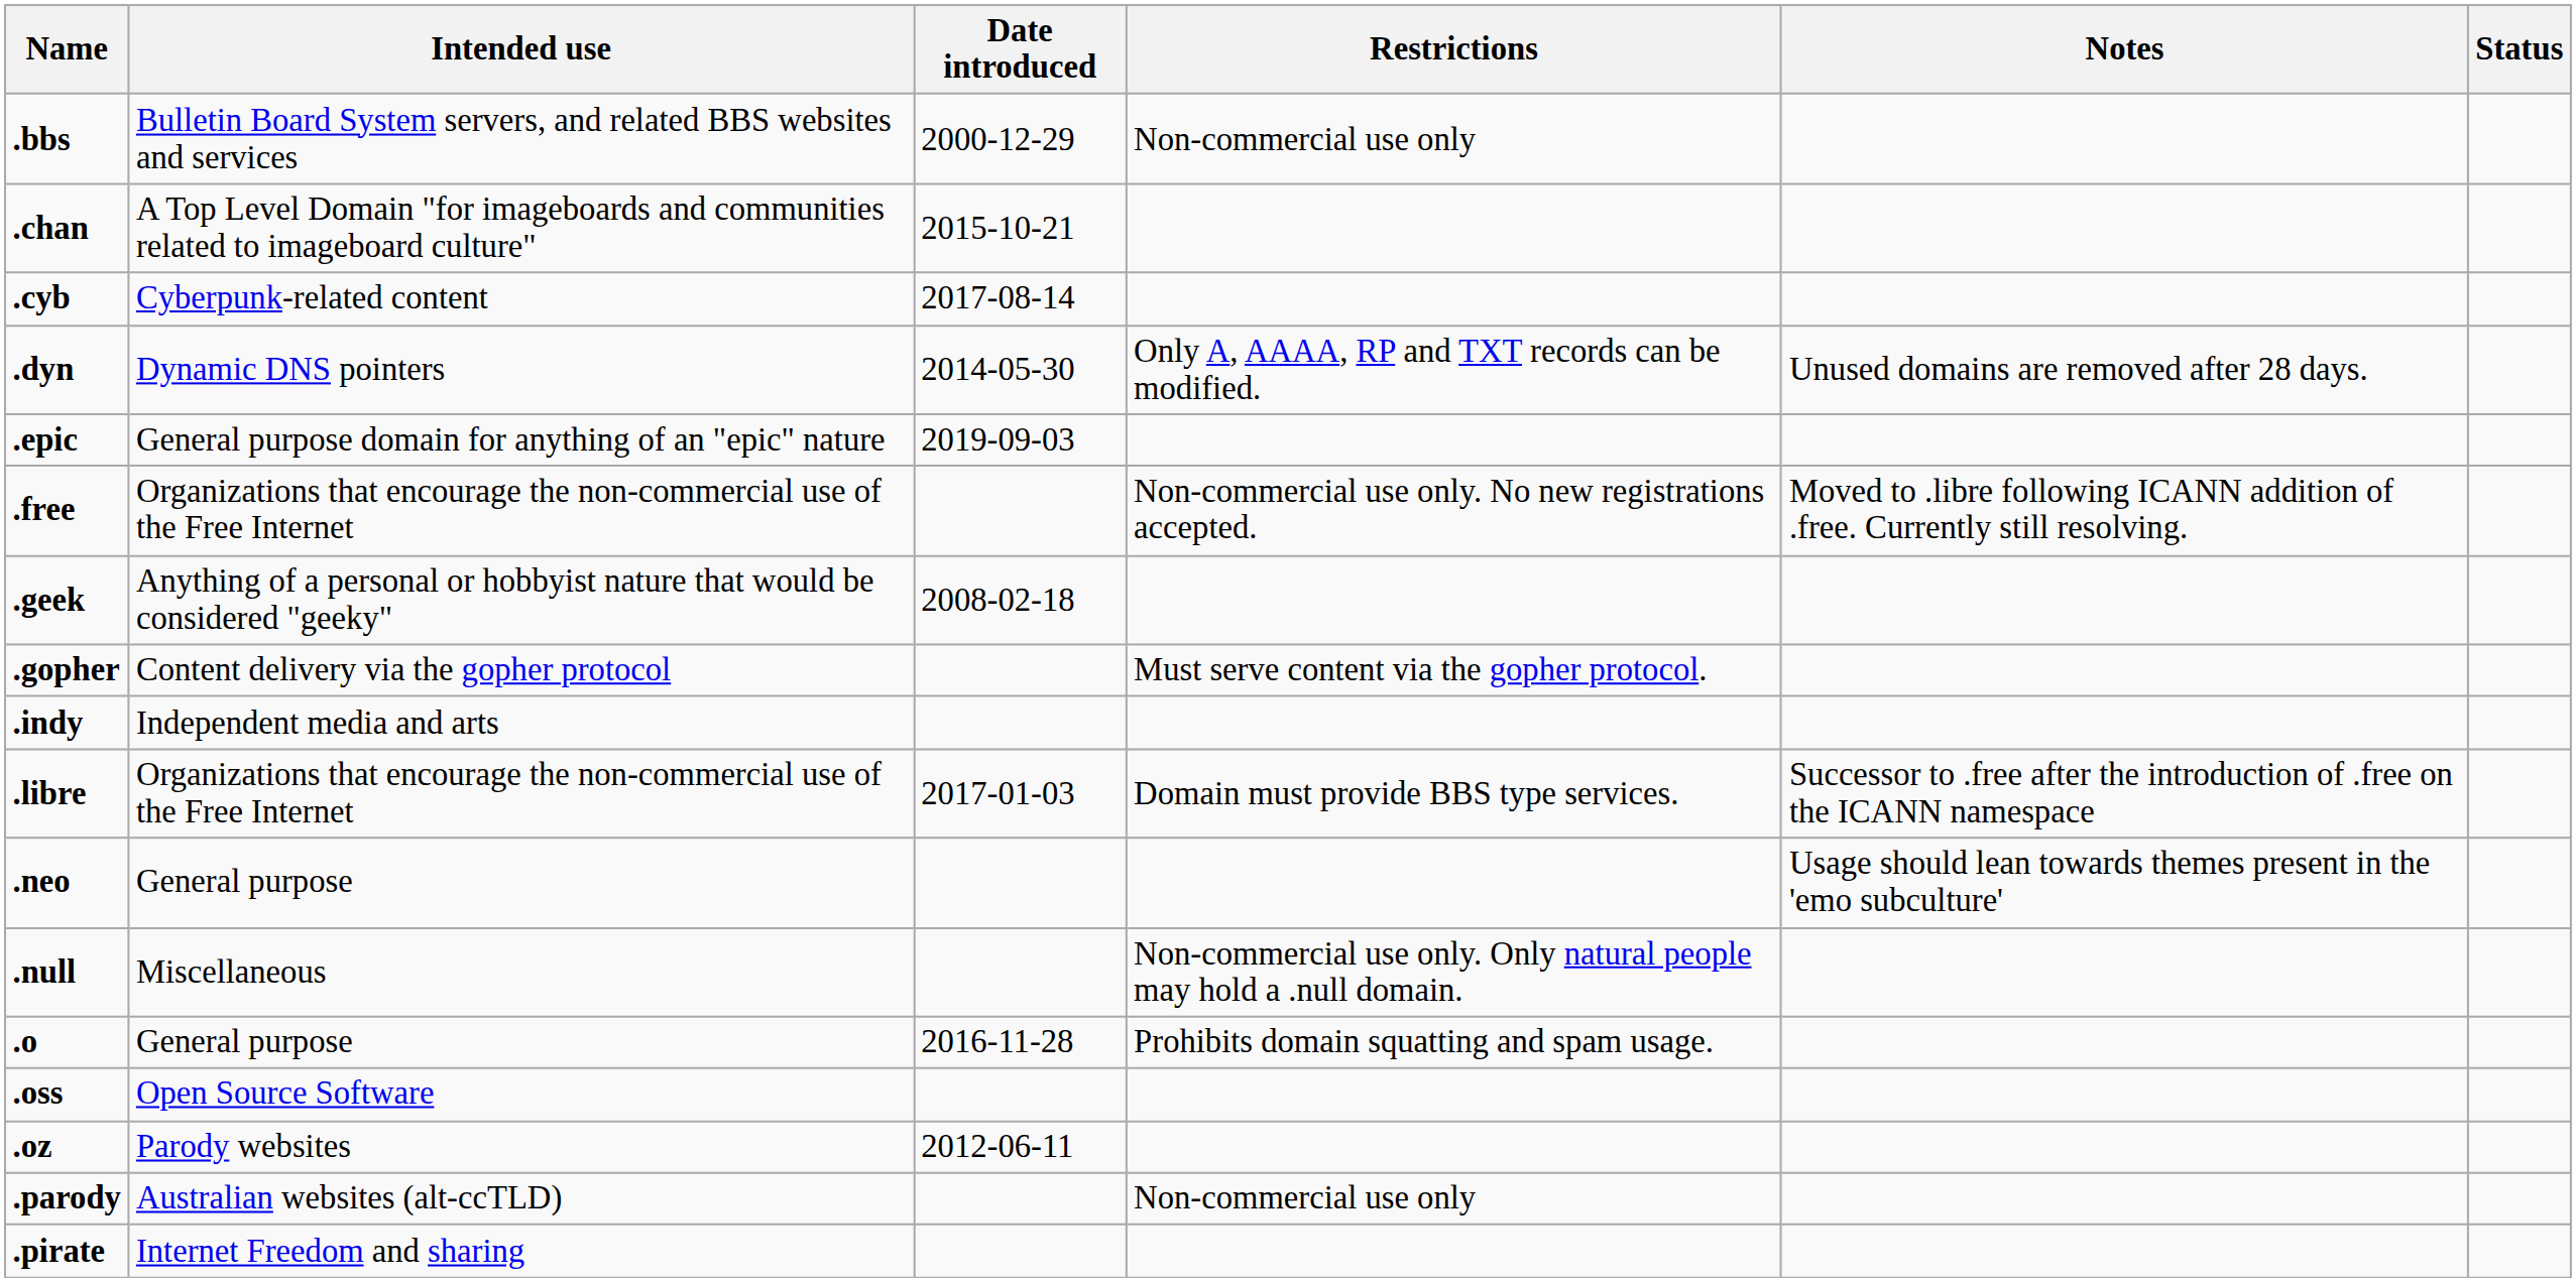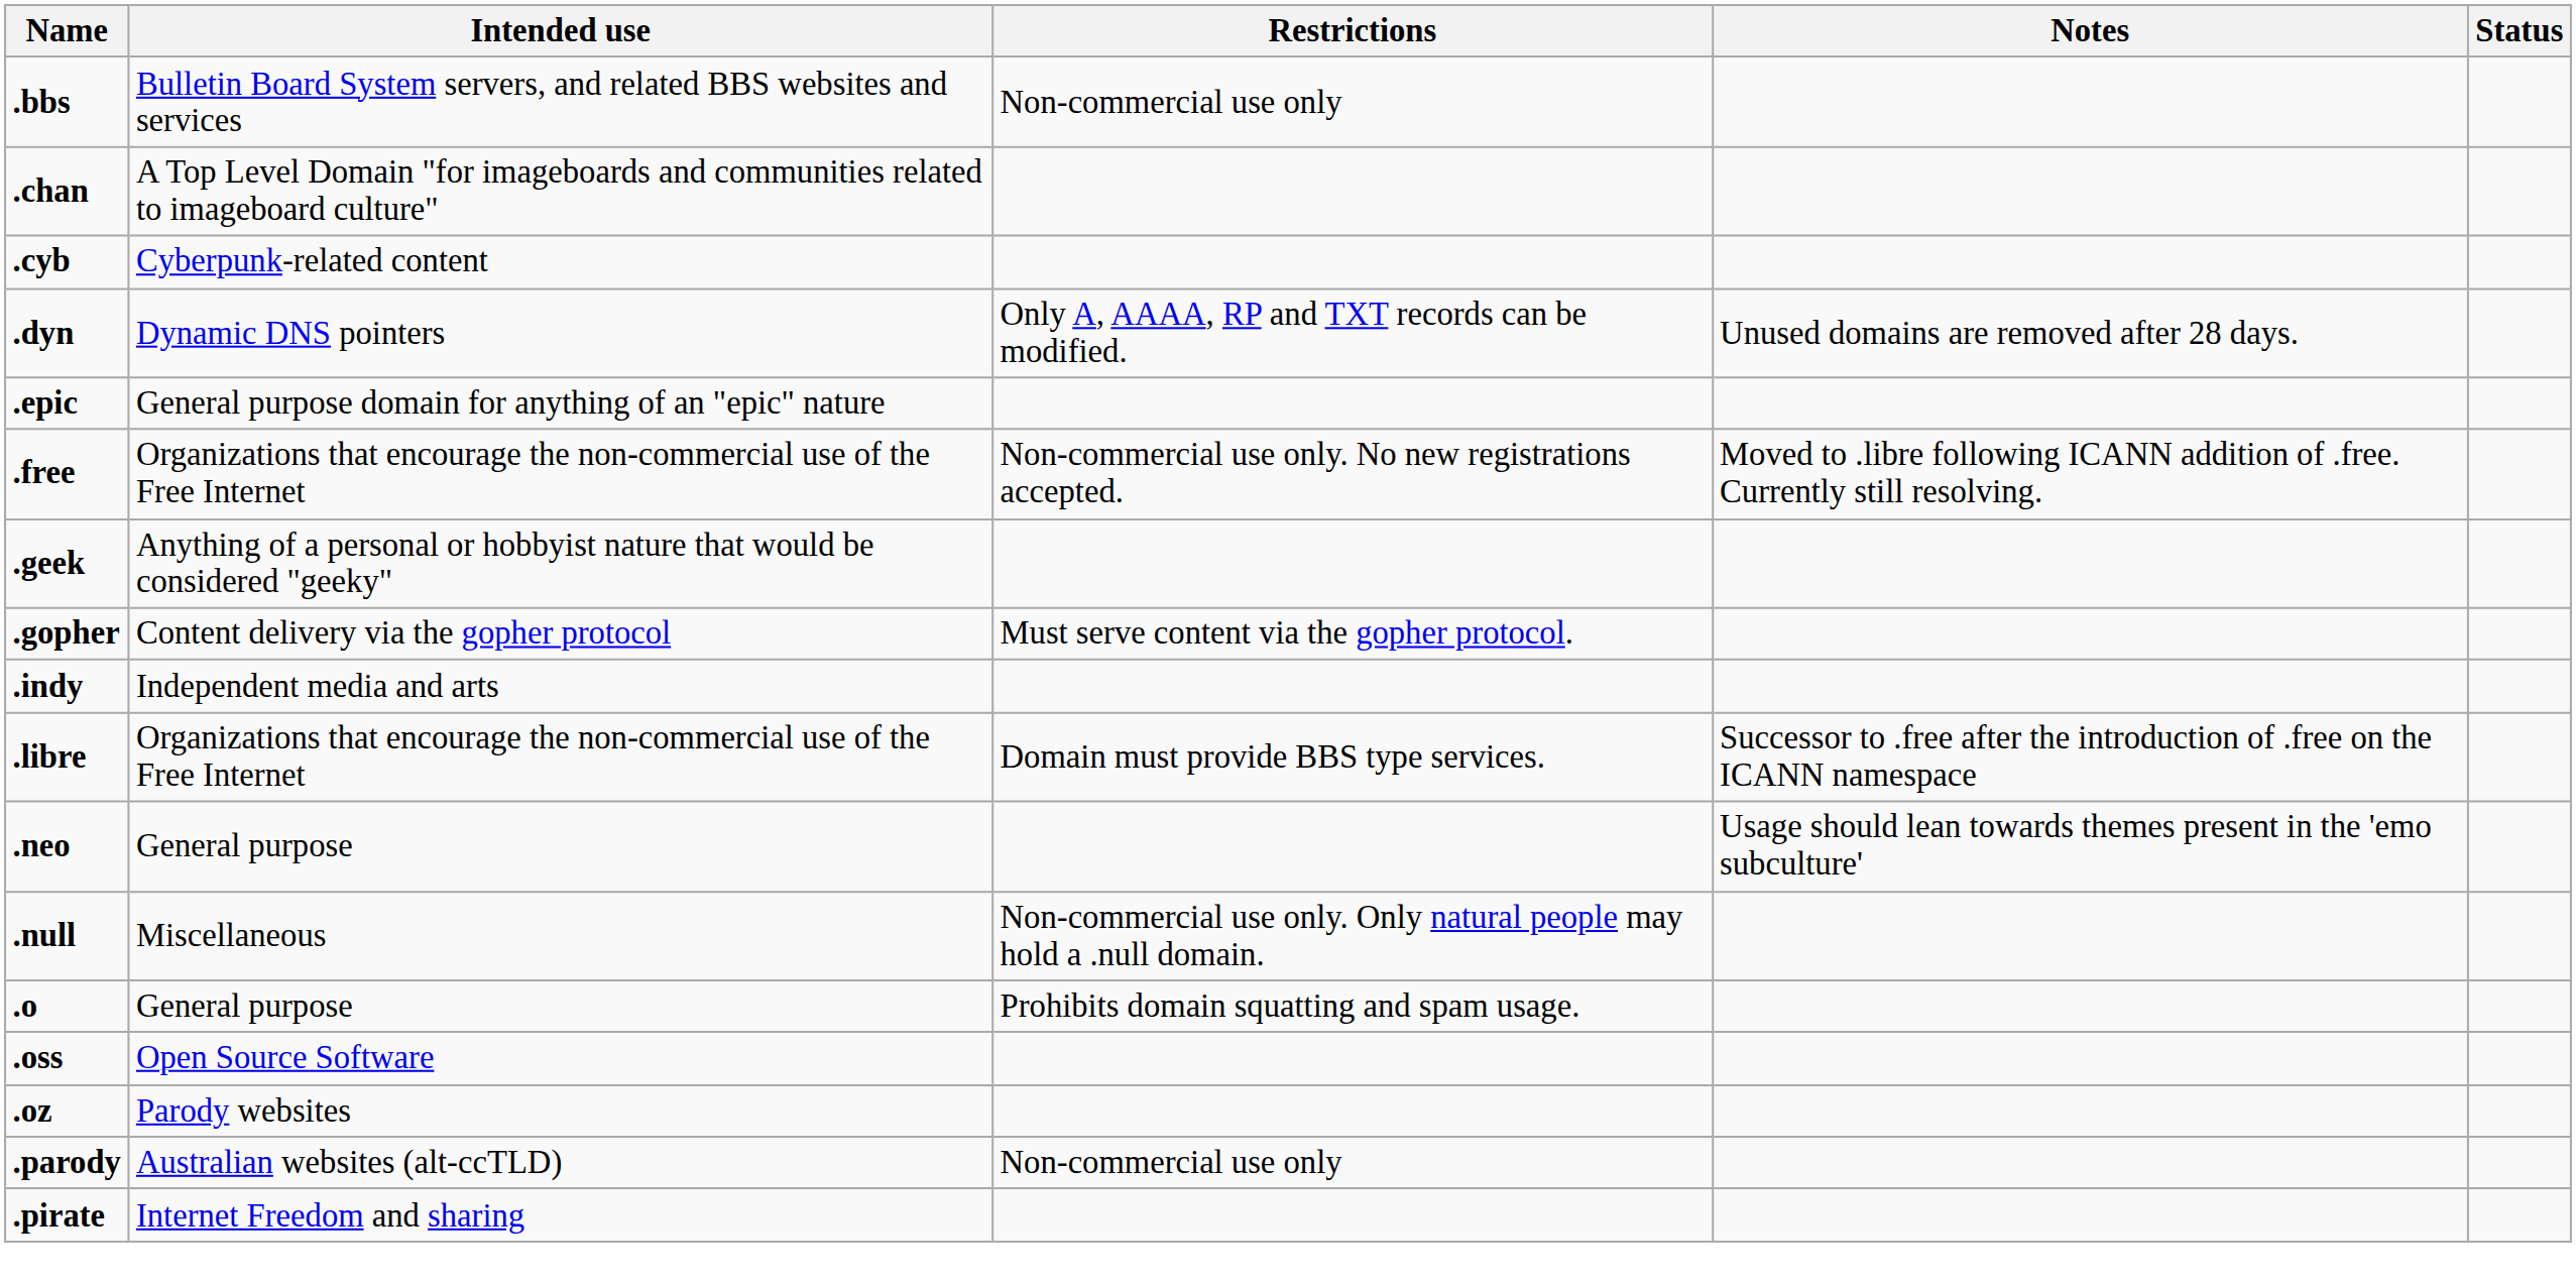- column: Date introduced | 2000-12-29 | 2015-10-21 | 2017-08-14 | 2014-05-30 | 2019-09-03 | 2008-02-18 | 2017-01-03 | 2016-11-28 | 2012-06-11
